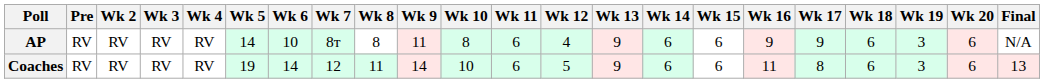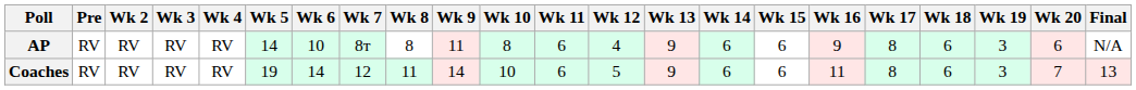AP | Wk 17: 9 -> 8
Coaches | Wk 20: 6 -> 7
